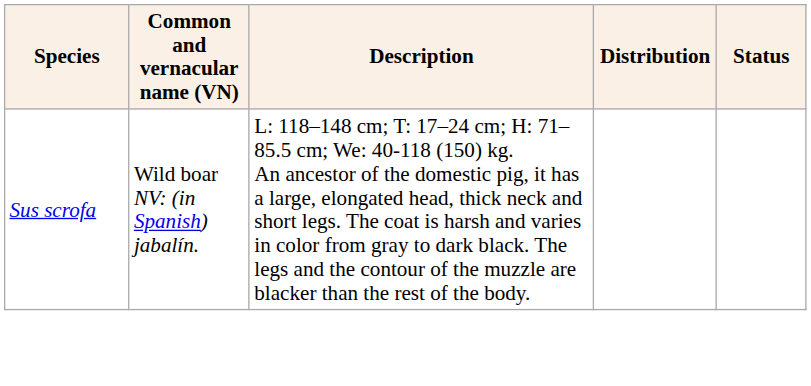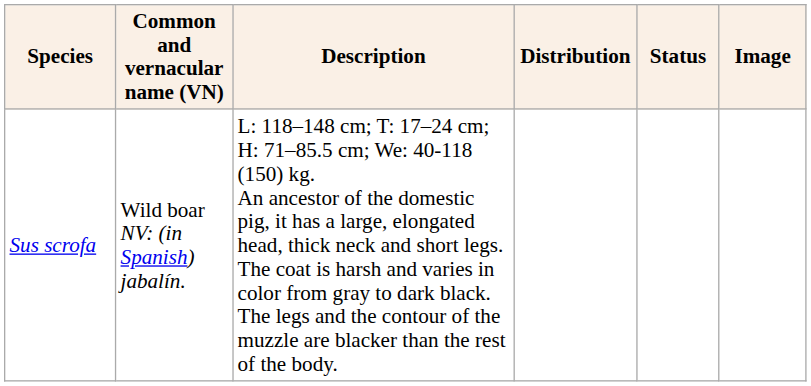+ column: Image
